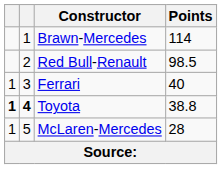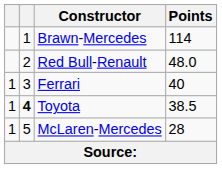Red Bull-Renault | Points: 98.5 -> 48.0
Toyota | column 1: bold -> normal
Toyota | Points: 38.8 -> 38.5
